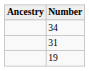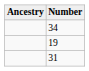rows swapped: 31 <-> 19
